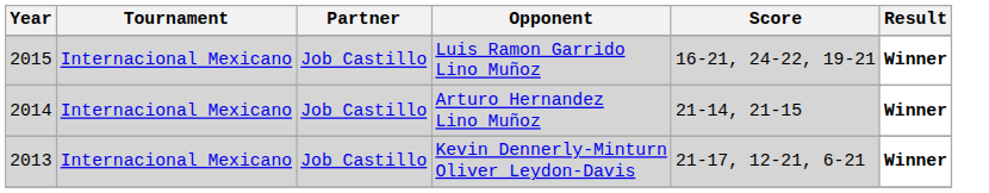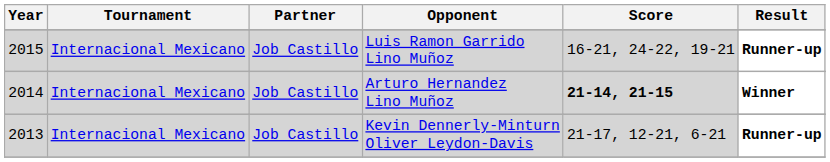Luis Ramon Garrido Lino Muñoz | Result: Winner -> Runner-up
Arturo Hernandez Lino Muñoz | Score: normal -> bold
Kevin Dennerly-Minturn Oliver Leydon-Davis | Result: Winner -> Runner-up
